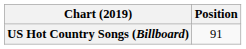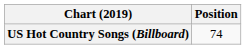US Hot Country Songs (Billboard) | Position: 91 -> 74
